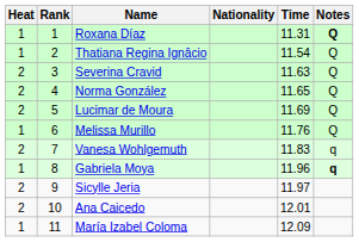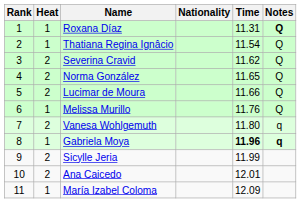columns swapped: Rank <-> Heat
Severina Cravid | Time: 11.63 -> 11.62
Lucimar de Moura | Time: 11.69 -> 11.66
Vanesa Wohlgemuth | Time: 11.83 -> 11.80
Gabriela Moya | Time: normal -> bold
Sicylle Jeria | Time: 11.97 -> 11.99
